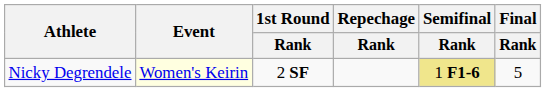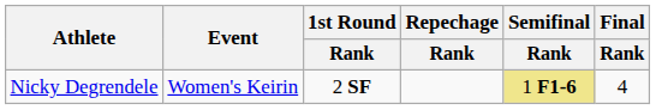Nicky Degrendele | Event: lightyellow background -> no background
Nicky Degrendele | Final / Rank: 5 -> 4
